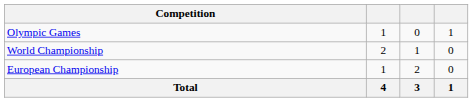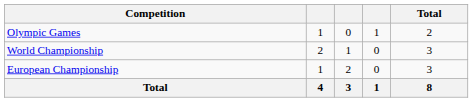+ column: Total | 2 | 3 | 3 | 8
